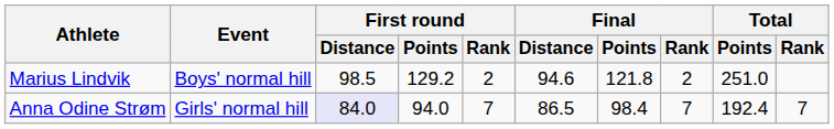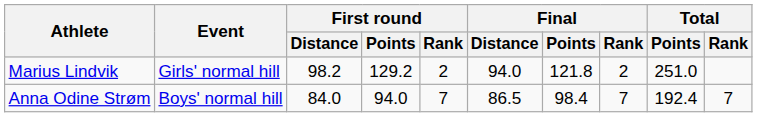Marius Lindvik | Event: Boys' normal hill -> Girls' normal hill
Marius Lindvik | First round / Distance: 98.5 -> 98.2
Marius Lindvik | Final / Distance: 94.6 -> 94.0
Anna Odine Strøm | Event: Girls' normal hill -> Boys' normal hill
Anna Odine Strøm | First round / Distance: lavender background -> no background
